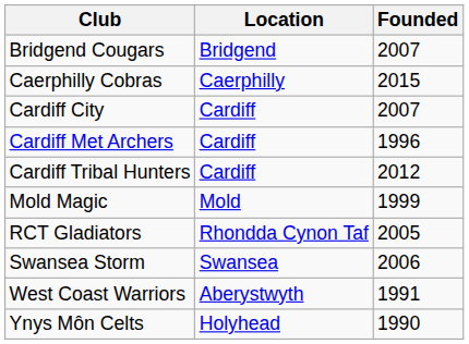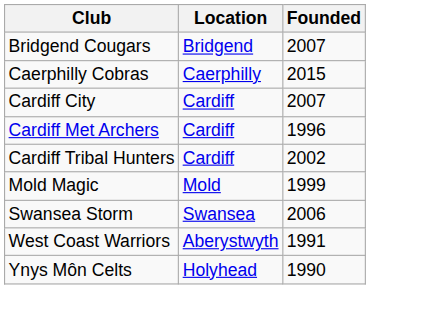Cardiff Tribal Hunters | Founded: 2012 -> 2002
- row: RCT Gladiators | Rhondda Cynon Taf | 2005
